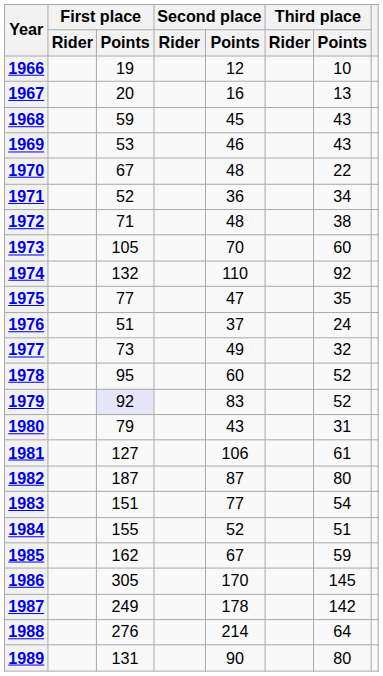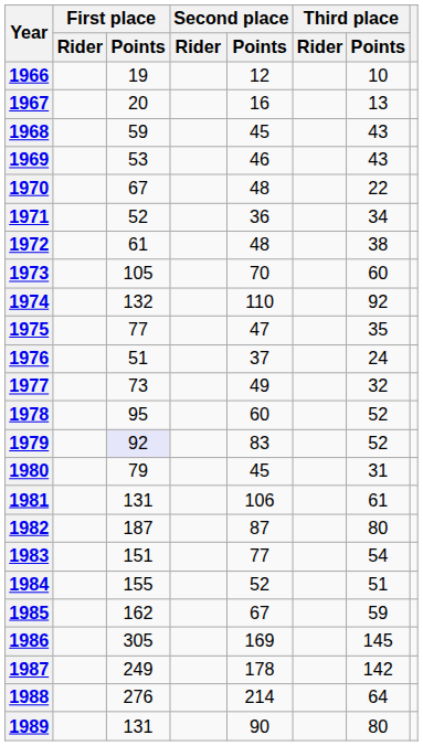1972 | First place / Points: 71 -> 61
1980 | Second place / Points: 43 -> 45
1981 | First place / Points: 127 -> 131
1986 | Second place / Points: 170 -> 169
